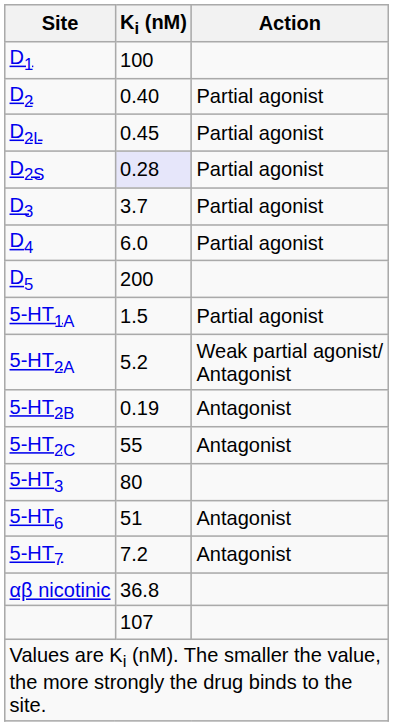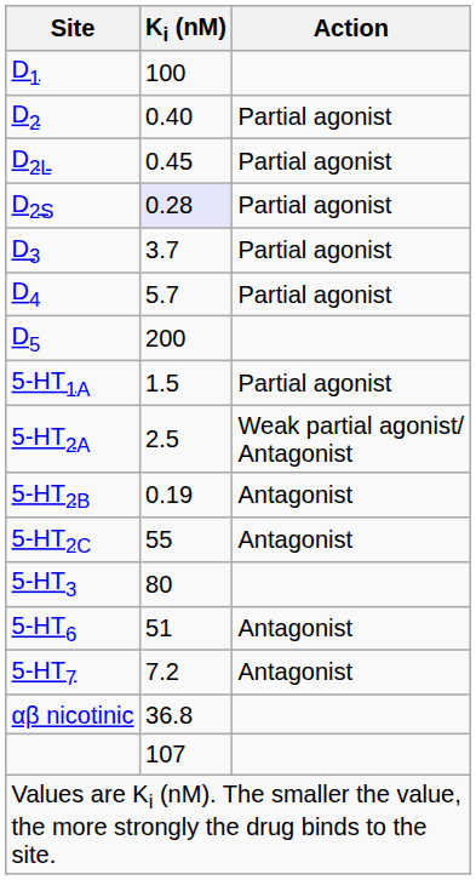D4 | Ki (nM): 6.0 -> 5.7
5-HT2A | Ki (nM): 5.2 -> 2.5
